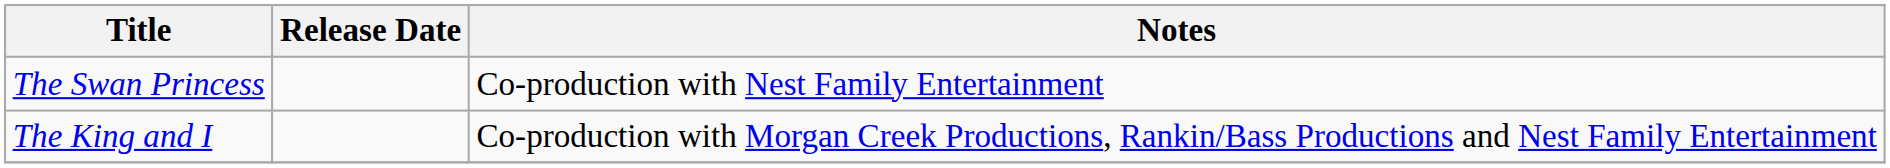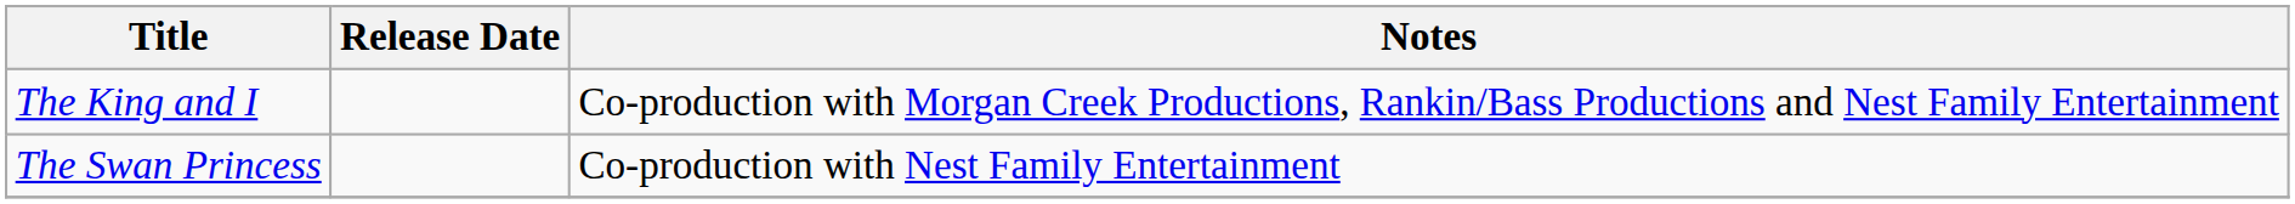rows swapped: The Swan Princess <-> The King and I
